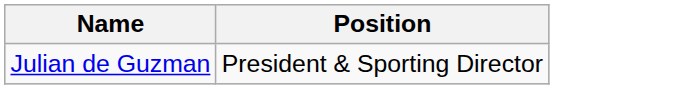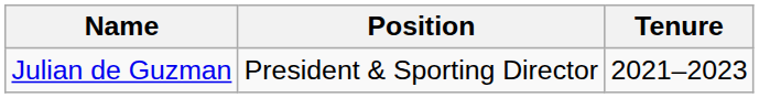+ column: Tenure | 2021–2023
